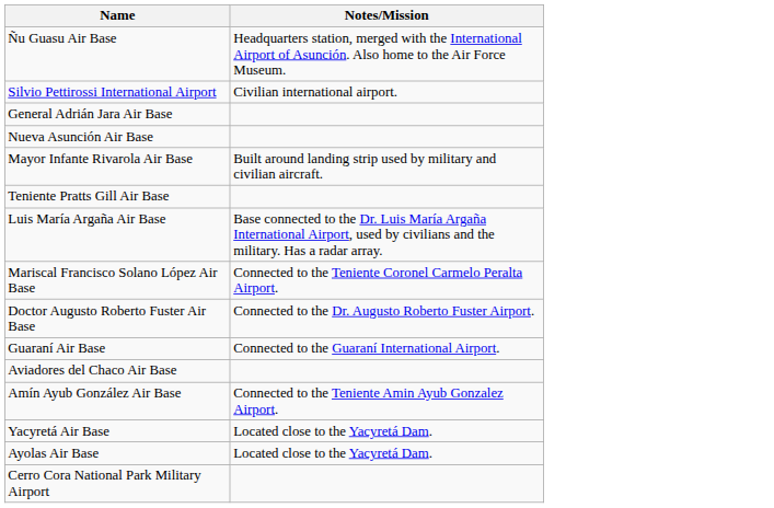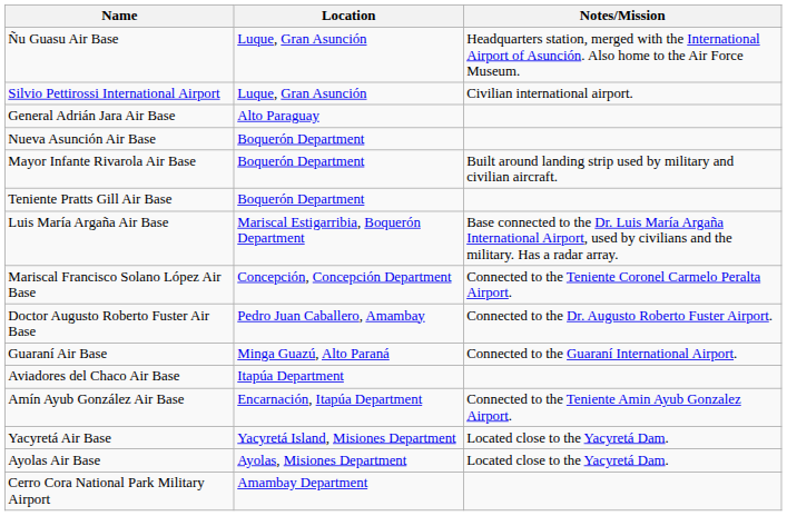+ column: Location | Luque, Gran Asunción | Luque, Gran Asunción | Alto Paraguay | Boquerón Department | Boquerón Department | Boquerón Department | Mariscal Estigarribia, Boquerón Department | Concepción, Concepción Department | Pedro Juan Caballero, Amambay | Minga Guazú, Alto Paraná | Itapúa Department | Encarnación, Itapúa Department | Yacyretá Island, Misiones Department | Ayolas, Misiones Department | Amambay Department
